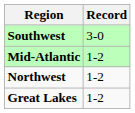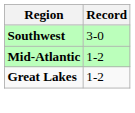- row: Northwest | 1-2
